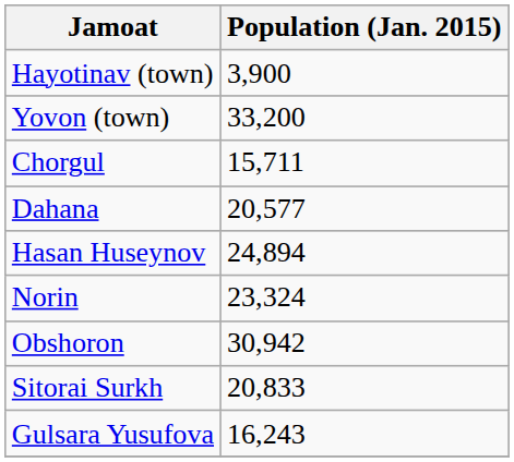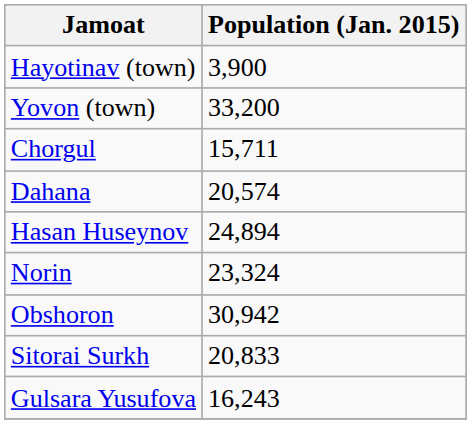Dahana | Population (Jan. 2015): 20,577 -> 20,574
